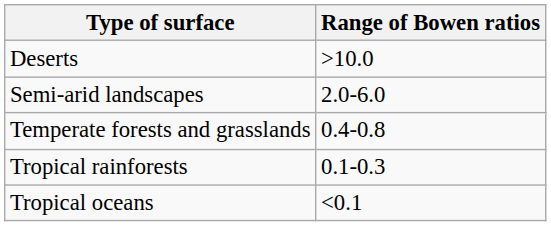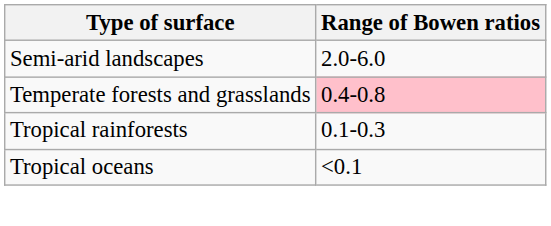- row: Deserts | >10.0
Temperate forests and grasslands | Range of Bowen ratios: no background -> pink background
